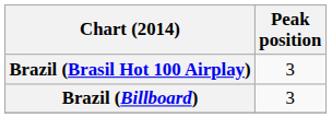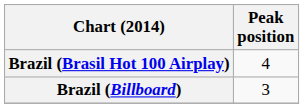Brazil (Brasil Hot 100 Airplay) | Peak position: 3 -> 4
